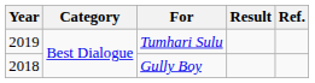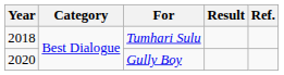Tumhari Sulu | Year: 2019 -> 2018
Gully Boy | Year: 2018 -> 2020
